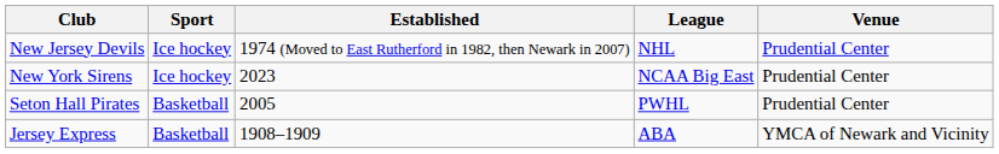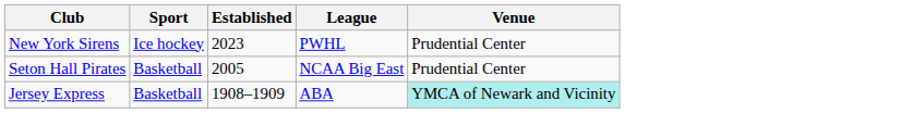- row: New Jersey Devils | Ice hockey | 1974 (Moved to East Rutherford in 1982, then Newark in 2007) | NHL | Prudential Center
New York Sirens | League: NCAA Big East -> PWHL
Seton Hall Pirates | League: PWHL -> NCAA Big East
Jersey Express | Venue: no background -> paleturquoise background
